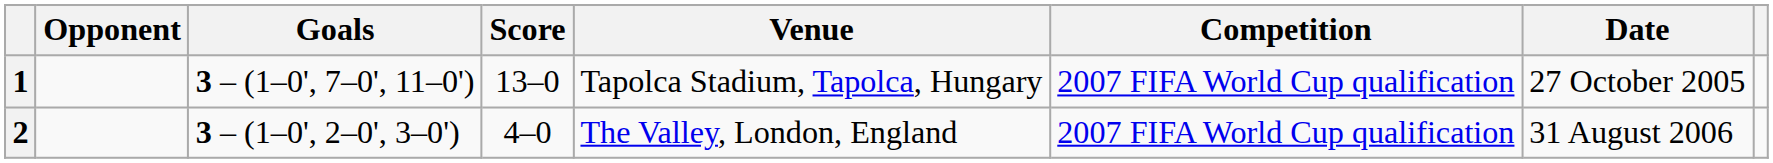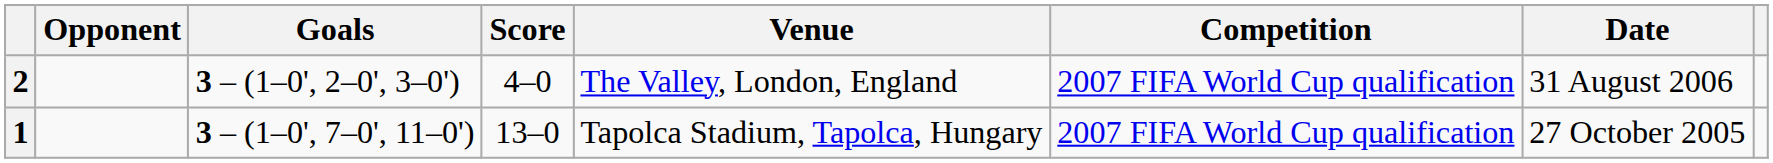rows swapped: 1 <-> 2
